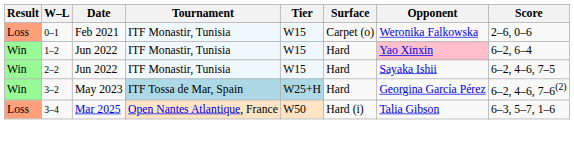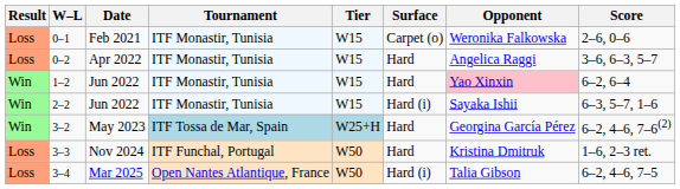+ row: Loss | 0–2 | Apr 2022 | ITF Monastir, Tunisia | W15 | Hard | Angelica Raggi | 3–6, 6–3, 5–7
2–2 | Surface: Hard -> Hard (i)
2–2 | Score: 6–2, 4–6, 7–5 -> 6–3, 5–7, 1–6
+ row: Loss | 3–3 | Nov 2024 | ITF Funchal, Portugal | W50 | Hard | Kristina Dmitruk | 1–6, 2–3 ret.
3–4 | Score: 6–3, 5–7, 1–6 -> 6–2, 4–6, 7–5
